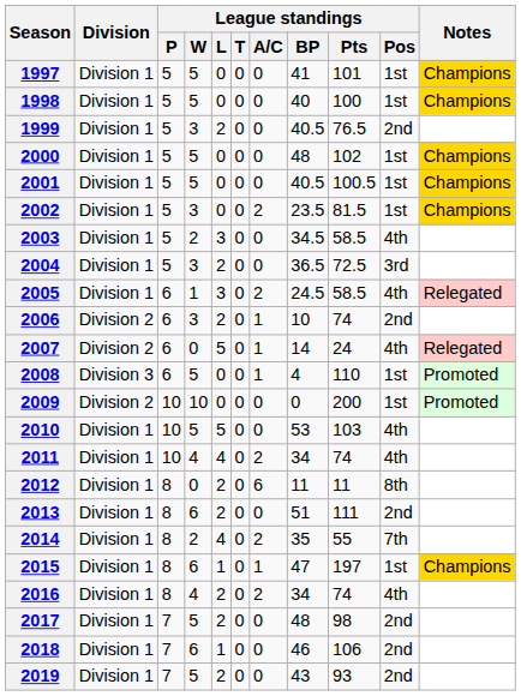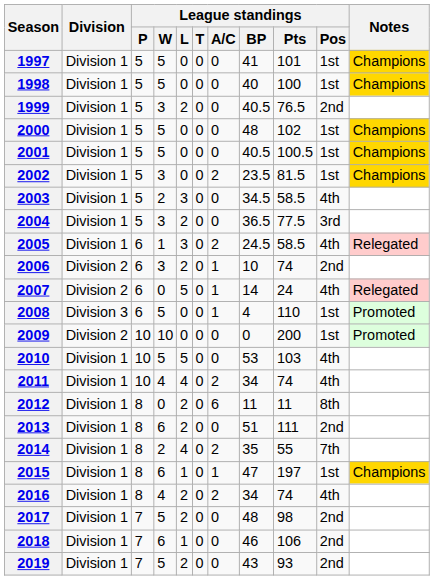2004 | League standings / Pts: 72.5 -> 77.5
